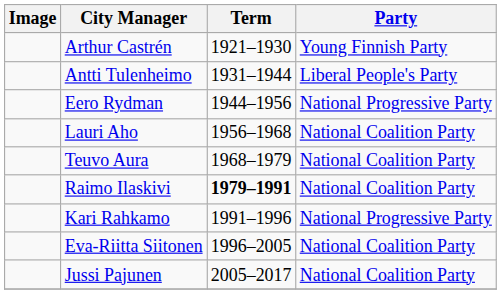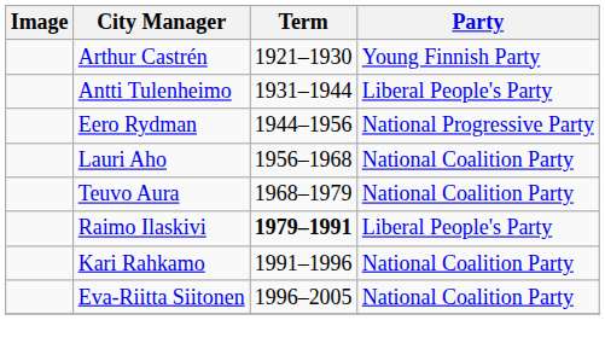Raimo Ilaskivi | Party: National Coalition Party -> Liberal People's Party
Kari Rahkamo | Party: National Progressive Party -> National Coalition Party
- row: Jussi Pajunen | 2005–2017 | National Coalition Party
